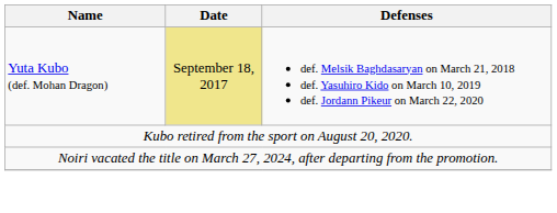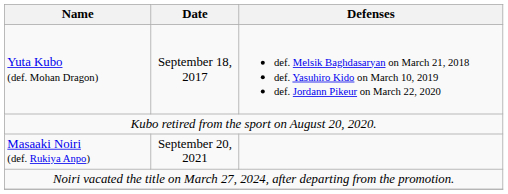Yuta Kubo (def. Mohan Dragon) | Date: khaki background -> no background
+ row: Masaaki Noiri (def. Rukiya Anpo) | September 20, 2021
